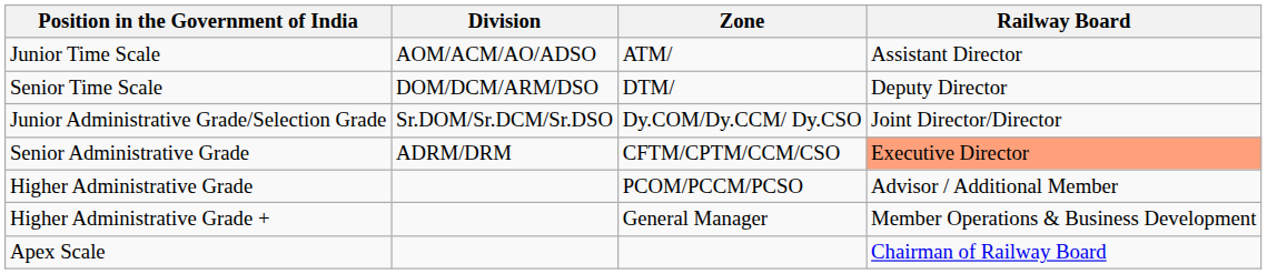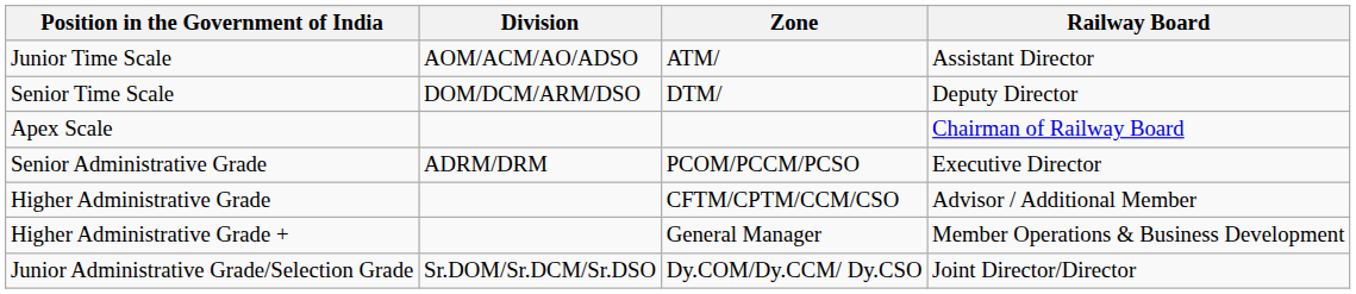rows swapped: Junior Administrative Grade/Selection Grade <-> Apex Scale
Senior Administrative Grade | Zone: CFTM/CPTM/CCM/CSO -> PCOM/PCCM/PCSO
Senior Administrative Grade | Railway Board: lightsalmon background -> no background
Higher Administrative Grade | Zone: PCOM/PCCM/PCSO -> CFTM/CPTM/CCM/CSO
